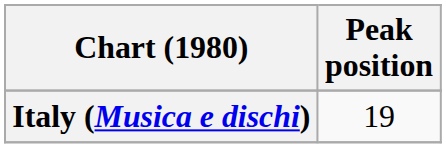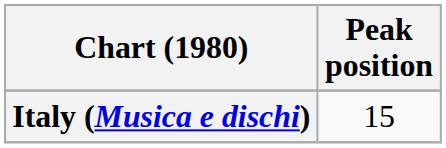Italy (Musica e dischi) | Peak position: 19 -> 15
